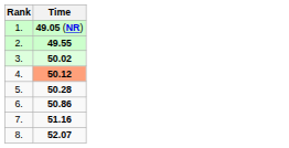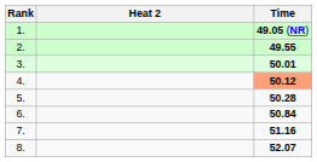+ column: Heat 2
3. | Time: 50.02 -> 50.01
6. | Time: 50.86 -> 50.84
